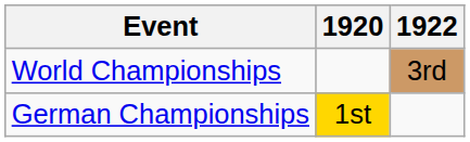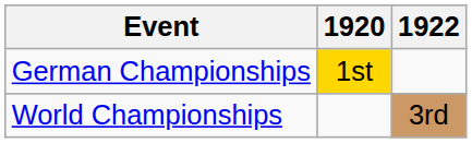rows swapped: World Championships <-> German Championships
